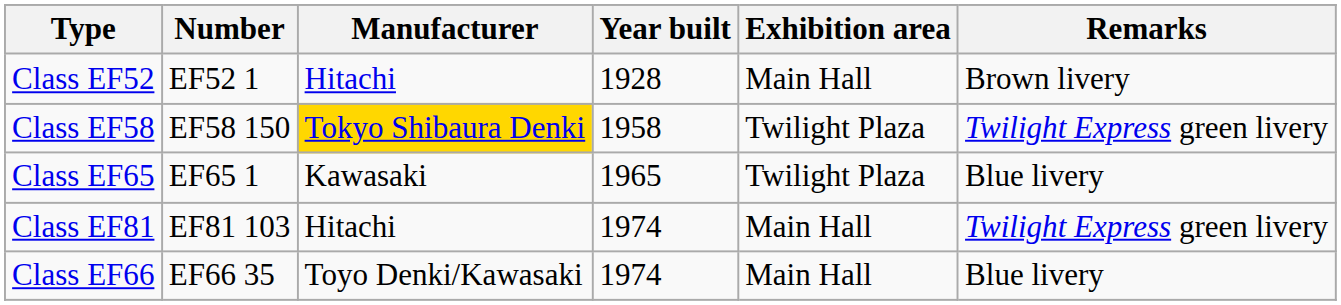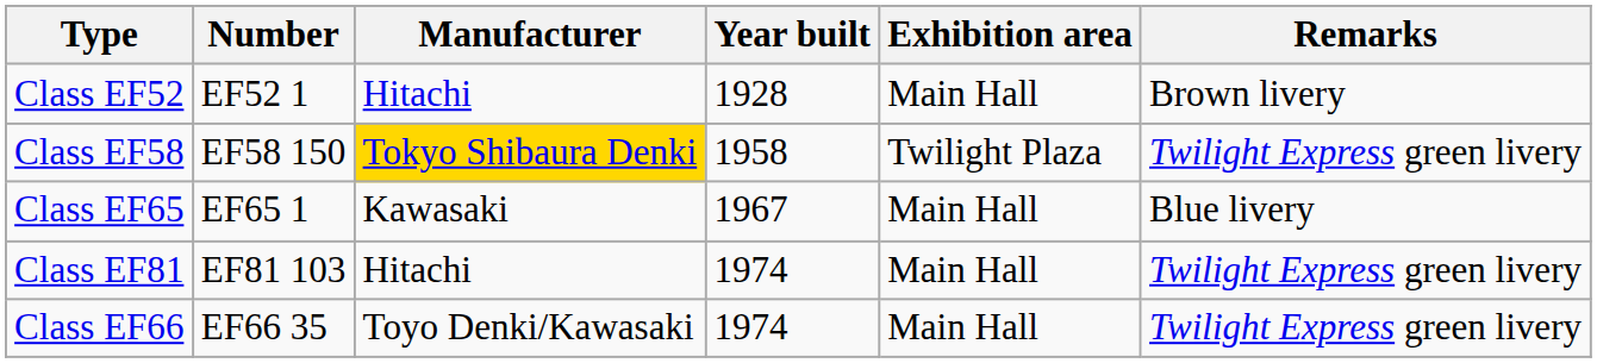Class EF65 | Year built: 1965 -> 1967
Class EF65 | Exhibition area: Twilight Plaza -> Main Hall
Class EF66 | Remarks: Blue livery -> Twilight Express green livery
